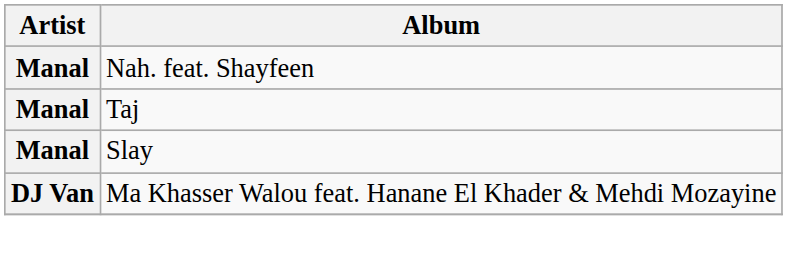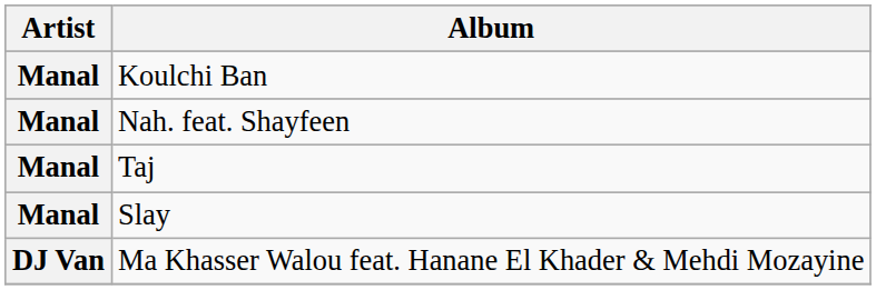+ row: Manal | Koulchi Ban
